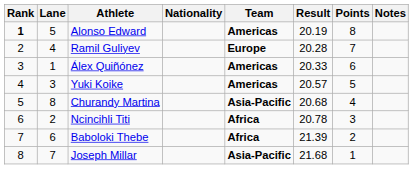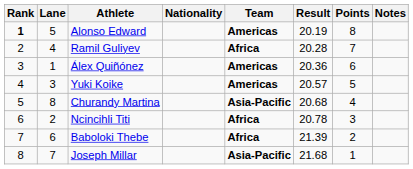Ramil Guliyev | Team: Europe -> Africa
Álex Quiñónez | Result: 20.33 -> 20.36
